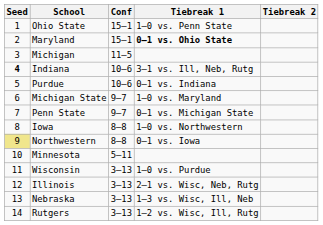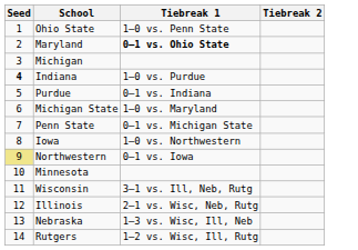- column: Conf | 15–1 | 15–1 | 11–5 | 10–6 | 10–6 | 9–7 | 9–7 | 8–8 | 8–8 | 5–11 | 3–13 | 3–13 | 3–13 | 3–13
Indiana | Tiebreak 1: 3–1 vs. Ill, Neb, Rutg -> 1–0 vs. Purdue
Wisconsin | Tiebreak 1: 1–0 vs. Purdue -> 3–1 vs. Ill, Neb, Rutg
